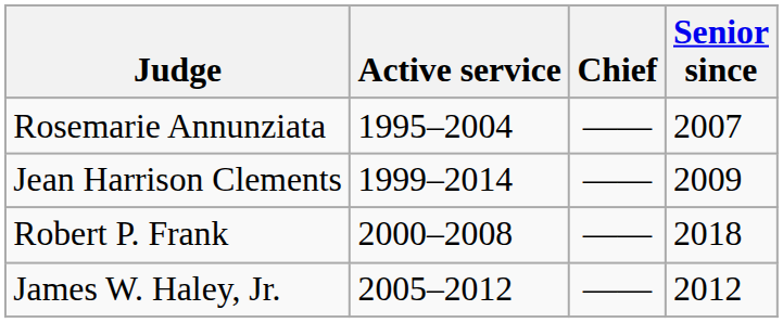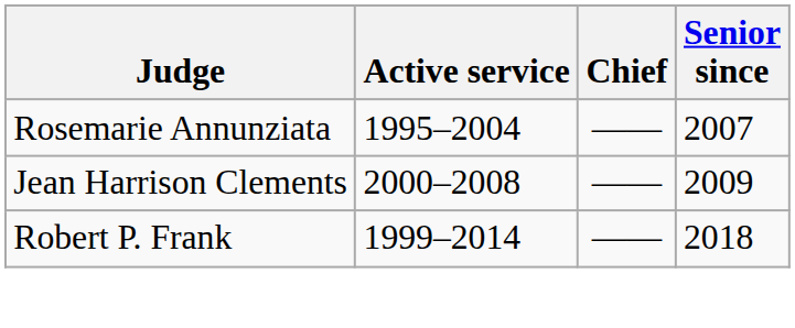Jean Harrison Clements | Active service: 1999–2014 -> 2000–2008
Robert P. Frank | Active service: 2000–2008 -> 1999–2014
- row: James W. Haley, Jr. | 2005–2012 | —— | 2012
